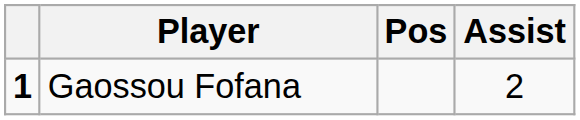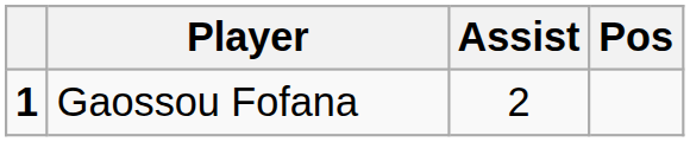columns swapped: Pos <-> Assist
